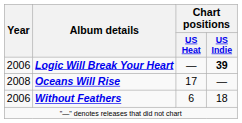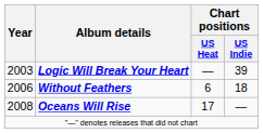Logic Will Break Your Heart | Year: 2006 -> 2003
Logic Will Break Your Heart | Chart positions / US Indie: bold -> normal
rows swapped: Without Feathers <-> Oceans Will Rise
